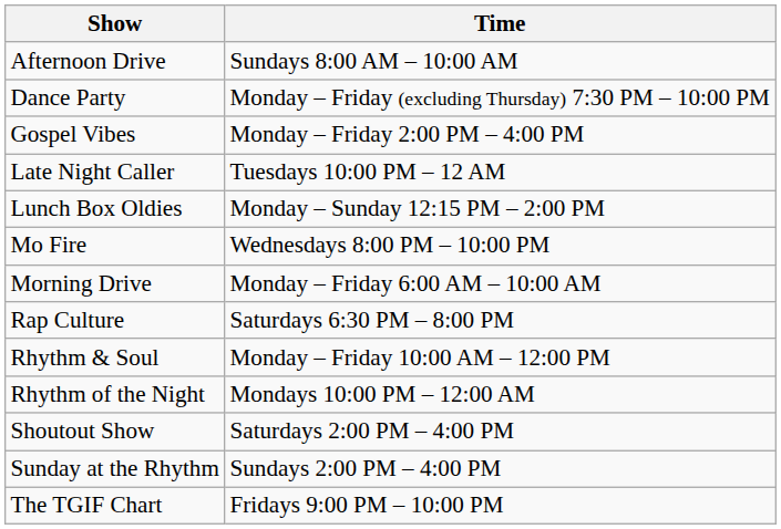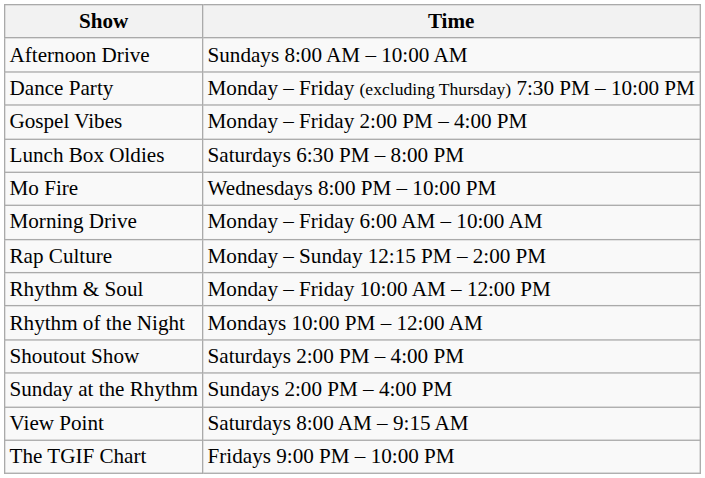- row: Late Night Caller | Tuesdays 10:00 PM – 12 AM
Lunch Box Oldies | Time: Monday – Sunday 12:15 PM – 2:00 PM -> Saturdays 6:30 PM – 8:00 PM
Rap Culture | Time: Saturdays 6:30 PM – 8:00 PM -> Monday – Sunday 12:15 PM – 2:00 PM
+ row: View Point | Saturdays 8:00 AM – 9:15 AM
